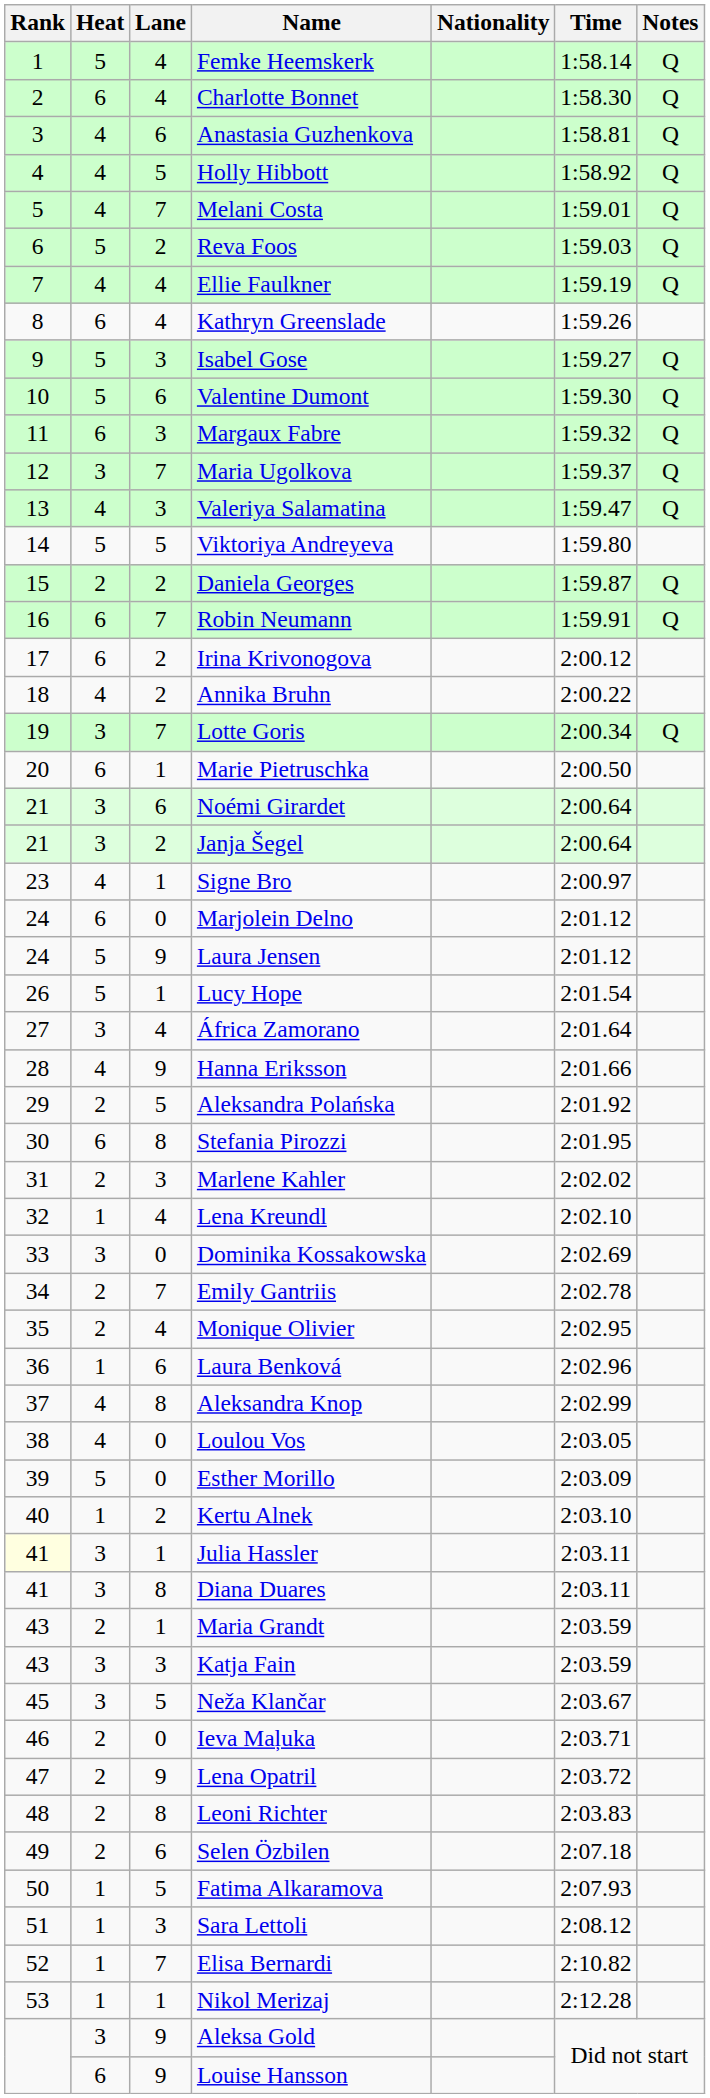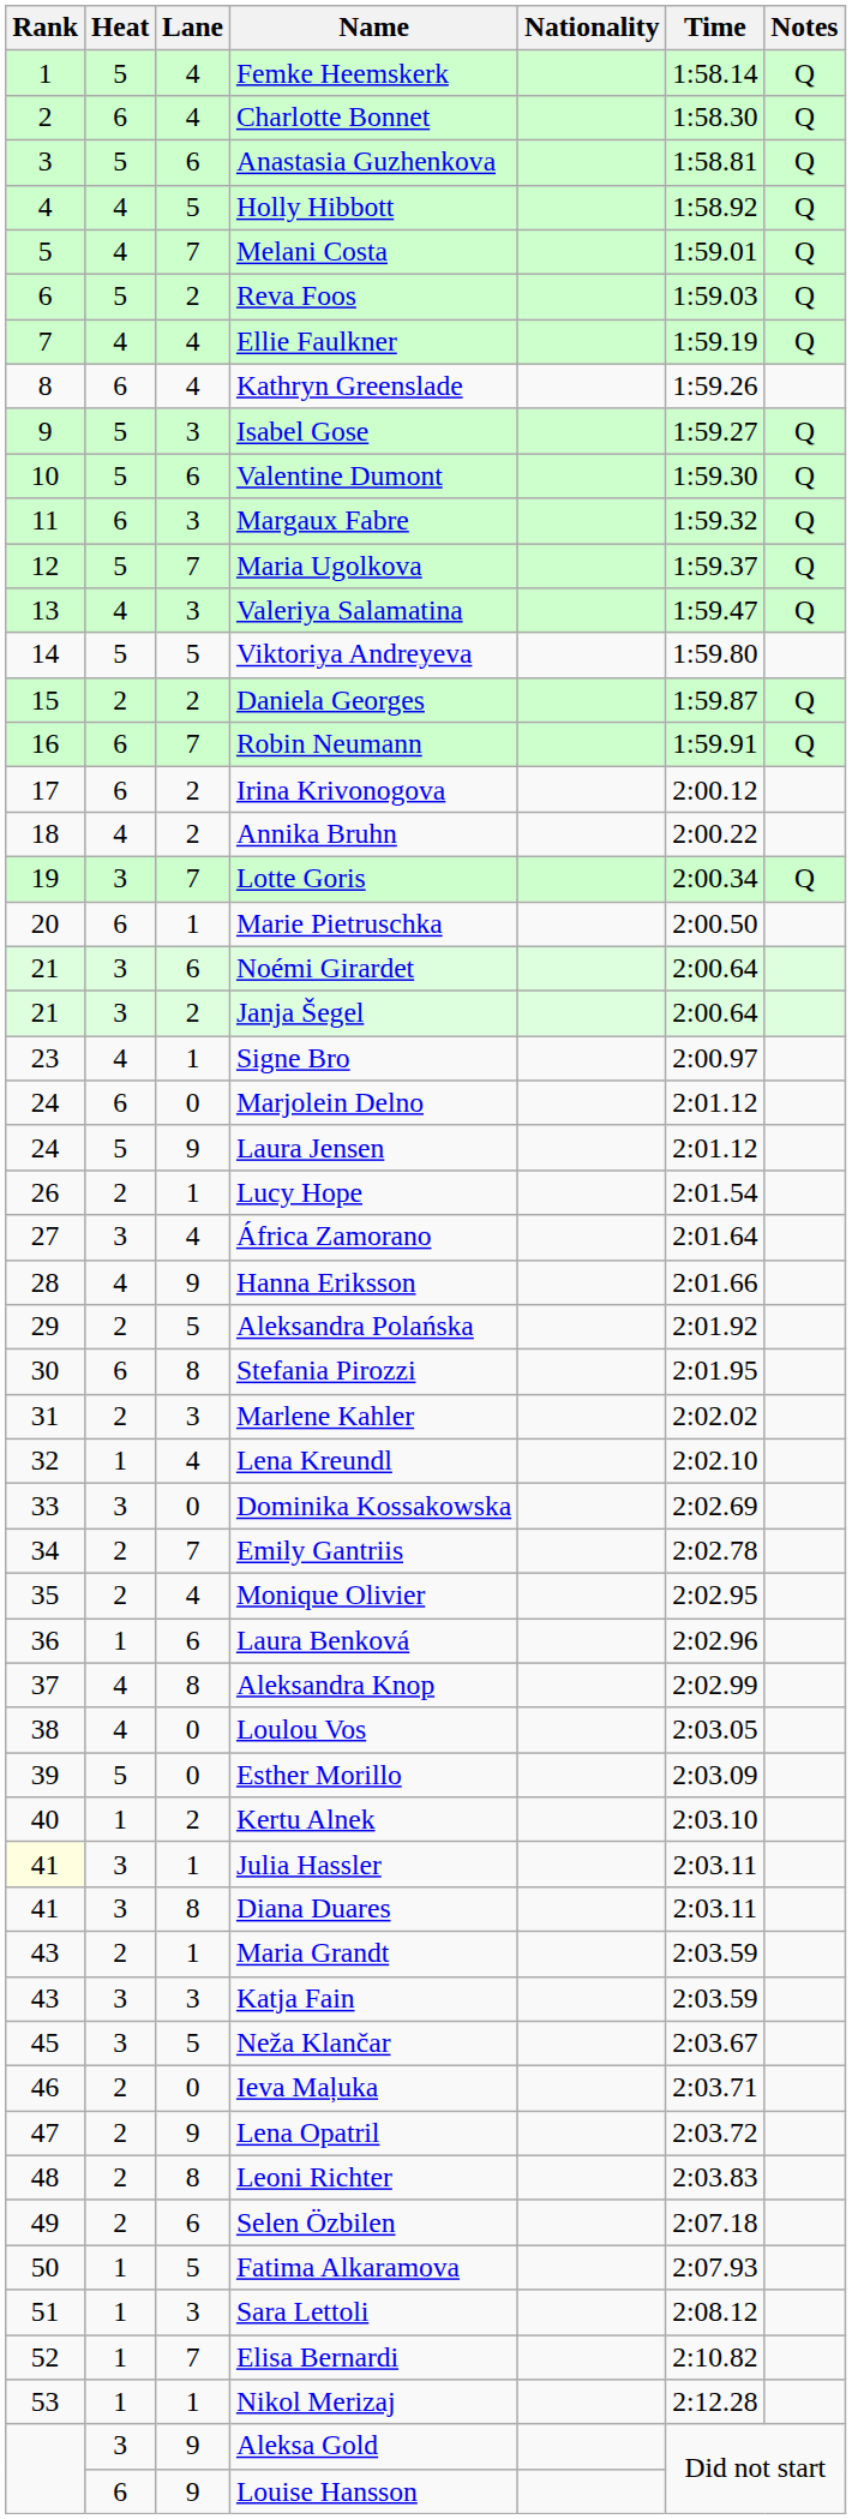Anastasia Guzhenkova | Heat: 4 -> 5
Maria Ugolkova | Heat: 3 -> 5
Lucy Hope | Heat: 5 -> 2
